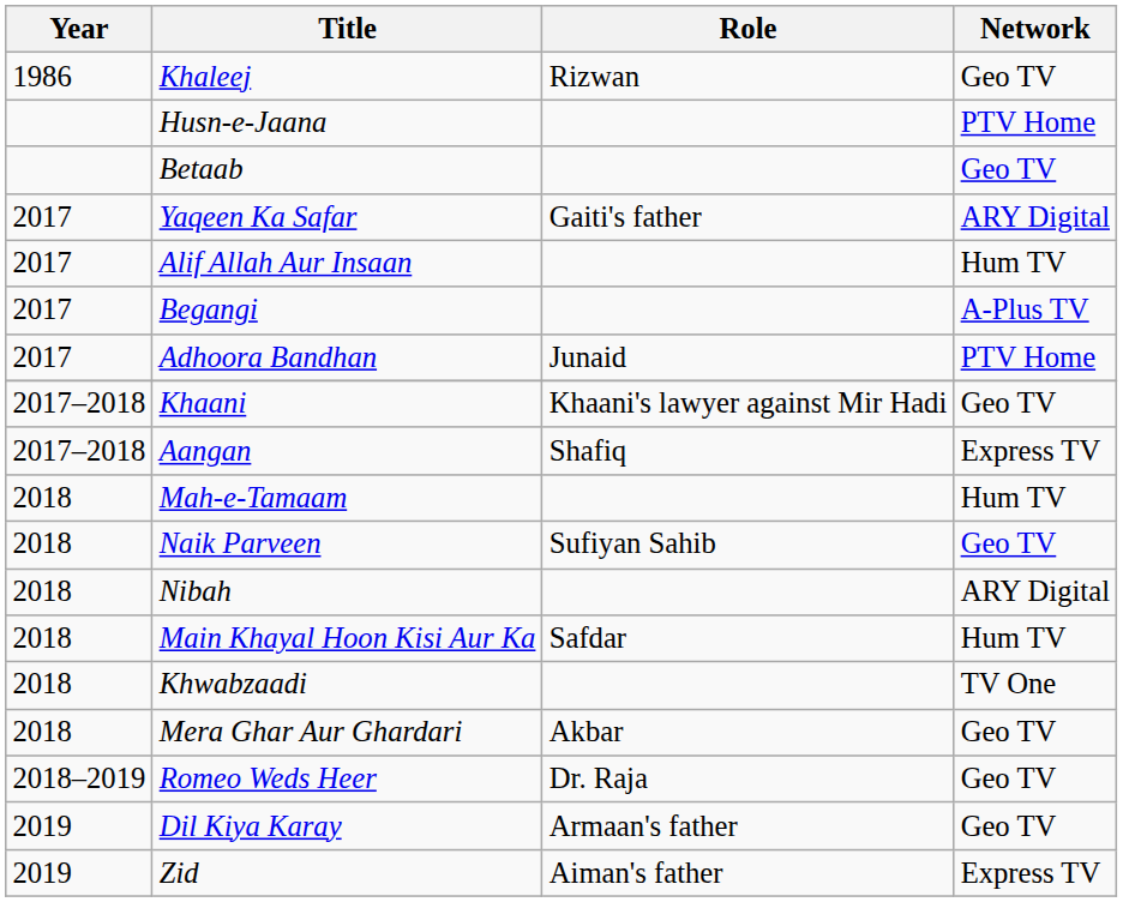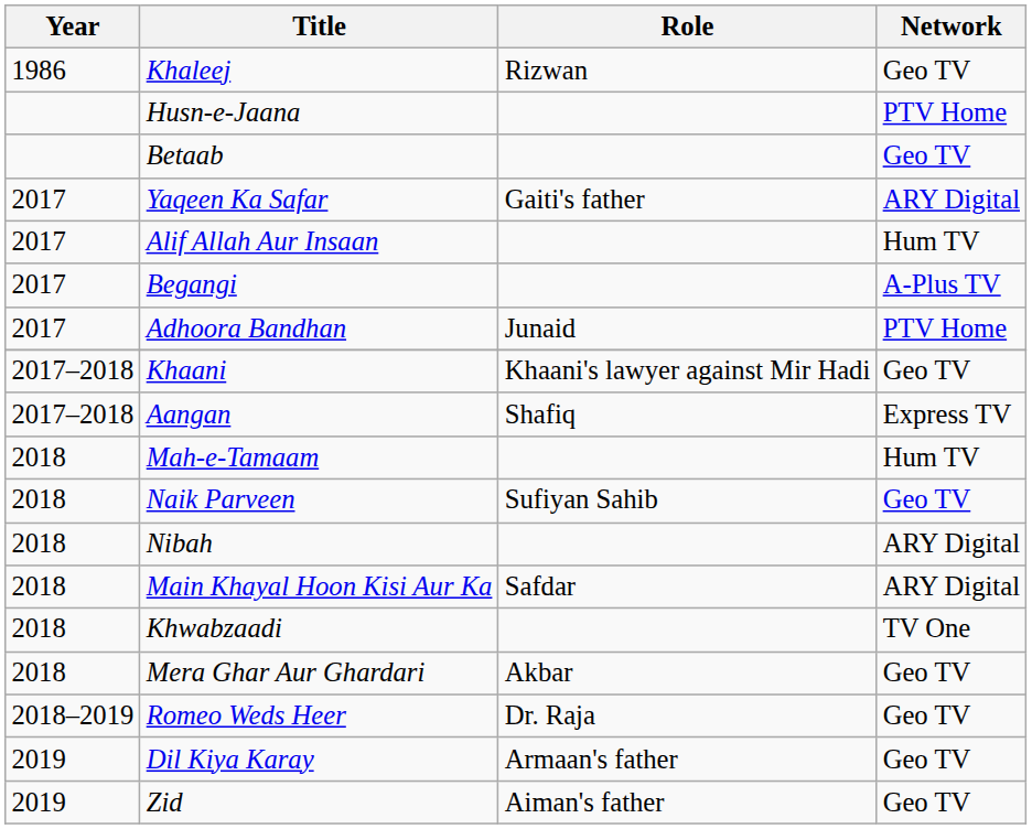Main Khayal Hoon Kisi Aur Ka | Network: Hum TV -> ARY Digital
Zid | Network: Express TV -> Geo TV
